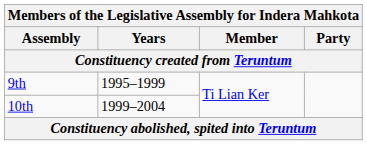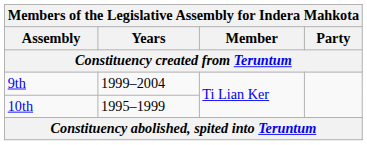9th | Years: 1995–1999 -> 1999–2004
10th | Years: 1999–2004 -> 1995–1999
